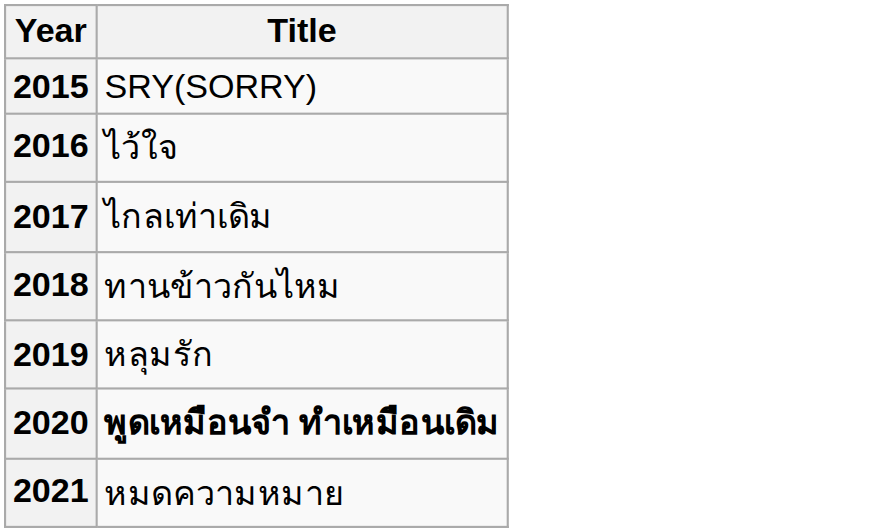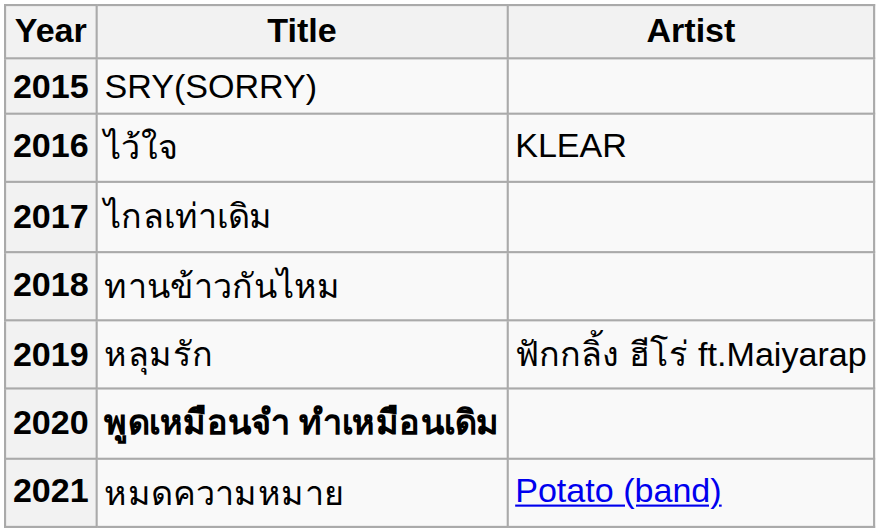+ column: Artist | KLEAR | ฟักกลิ้ง ฮีโร่ ft.Maiyarap | Potato (band)
